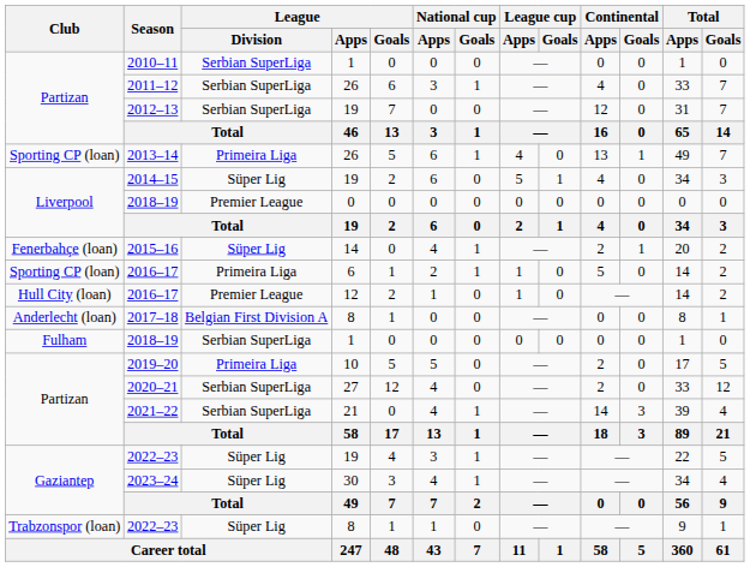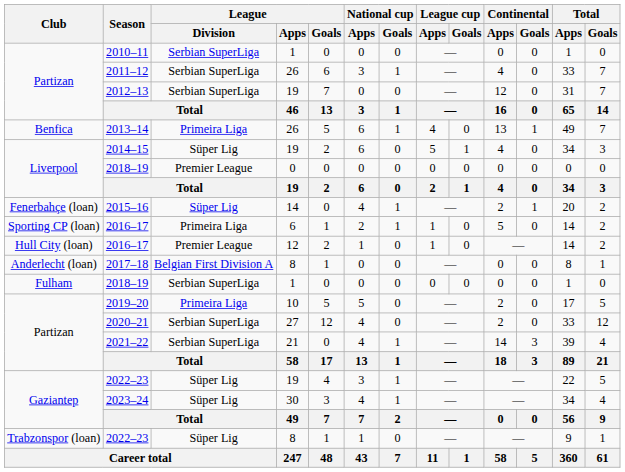2013–14 | Club: Sporting CP (loan) -> Benfica
